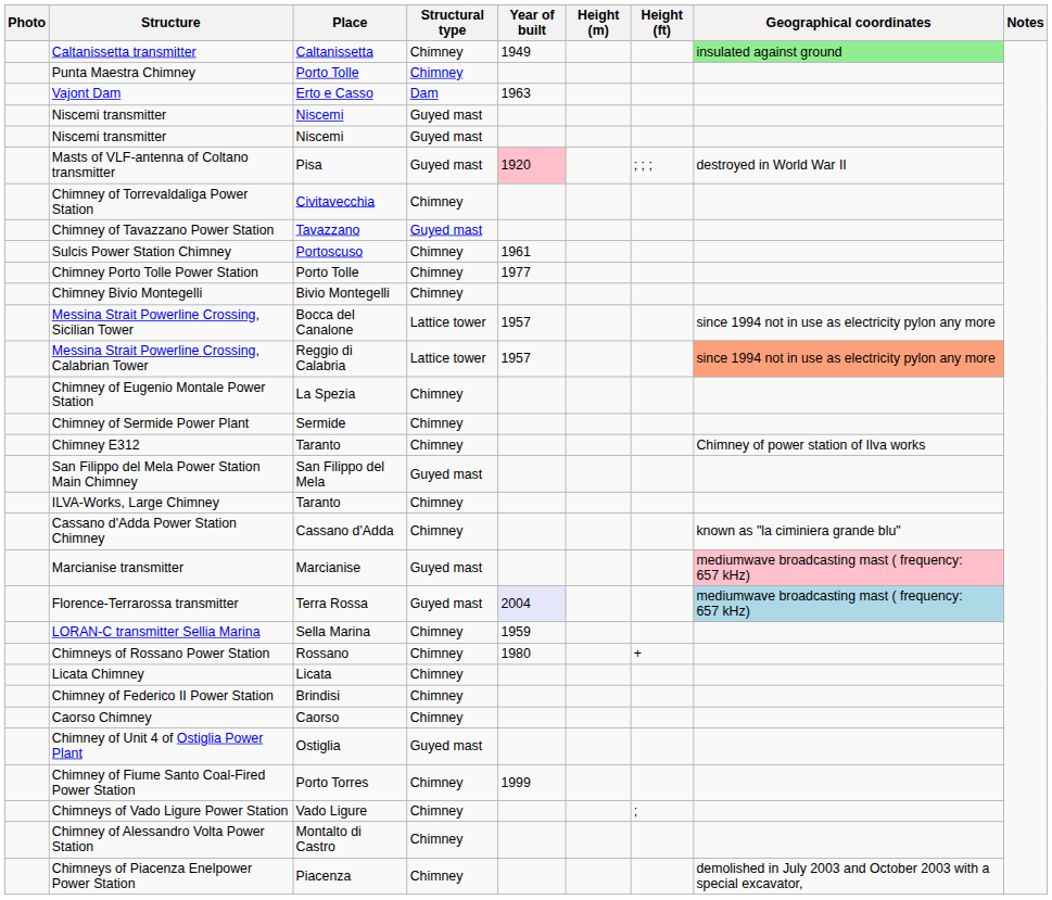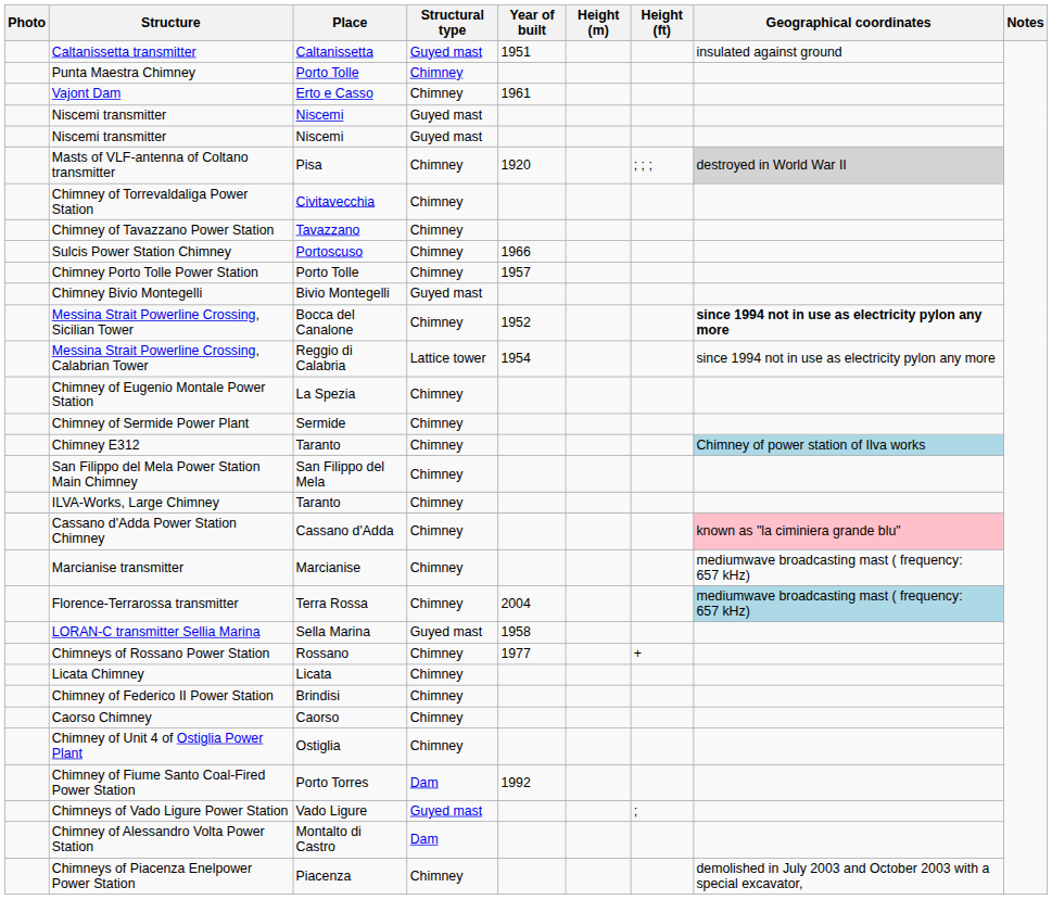Caltanissetta transmitter | Structural type: Chimney -> Guyed mast
Caltanissetta transmitter | Year of built: 1949 -> 1951
Caltanissetta transmitter | Geographical coordinates: lightgreen background -> no background
Vajont Dam | Structural type: Dam -> Chimney
Vajont Dam | Year of built: 1963 -> 1961
Masts of VLF-antenna of Coltano transmitter | Structural type: Guyed mast -> Chimney
Masts of VLF-antenna of Coltano transmitter | Year of built: pink background -> no background
Masts of VLF-antenna of Coltano transmitter | Geographical coordinates: no background -> lightgrey background
Chimney of Tavazzano Power Station | Structural type: Guyed mast -> Chimney
Sulcis Power Station Chimney | Year of built: 1961 -> 1966
Chimney Porto Tolle Power Station | Year of built: 1977 -> 1957
Chimney Bivio Montegelli | Structural type: Chimney -> Guyed mast
Messina Strait Powerline Crossing, Sicilian Tower | Structural type: Lattice tower -> Chimney
Messina Strait Powerline Crossing, Sicilian Tower | Year of built: 1957 -> 1952
Messina Strait Powerline Crossing, Sicilian Tower | Geographical coordinates: normal -> bold
Messina Strait Powerline Crossing, Calabrian Tower | Year of built: 1957 -> 1954
Messina Strait Powerline Crossing, Calabrian Tower | Geographical coordinates: lightsalmon background -> no background
Chimney E312 | Geographical coordinates: no background -> lightblue background
San Filippo del Mela Power Station Main Chimney | Structural type: Guyed mast -> Chimney
Cassano d'Adda Power Station Chimney | Geographical coordinates: no background -> pink background
Marcianise transmitter | Structural type: Guyed mast -> Chimney
Marcianise transmitter | Geographical coordinates: pink background -> no background
Florence-Terrarossa transmitter | Structural type: Guyed mast -> Chimney
Florence-Terrarossa transmitter | Year of built: lavender background -> no background
LORAN-C transmitter Sellia Marina | Structural type: Chimney -> Guyed mast
LORAN-C transmitter Sellia Marina | Year of built: 1959 -> 1958
Chimneys of Rossano Power Station | Year of built: 1980 -> 1977
Chimney of Unit 4 of Ostiglia Power Plant | Structural type: Guyed mast -> Chimney
Chimney of Fiume Santo Coal-Fired Power Station | Structural type: Chimney -> Dam
Chimney of Fiume Santo Coal-Fired Power Station | Year of built: 1999 -> 1992
Chimneys of Vado Ligure Power Station | Structural type: Chimney -> Guyed mast
Chimney of Alessandro Volta Power Station | Structural type: Chimney -> Dam
